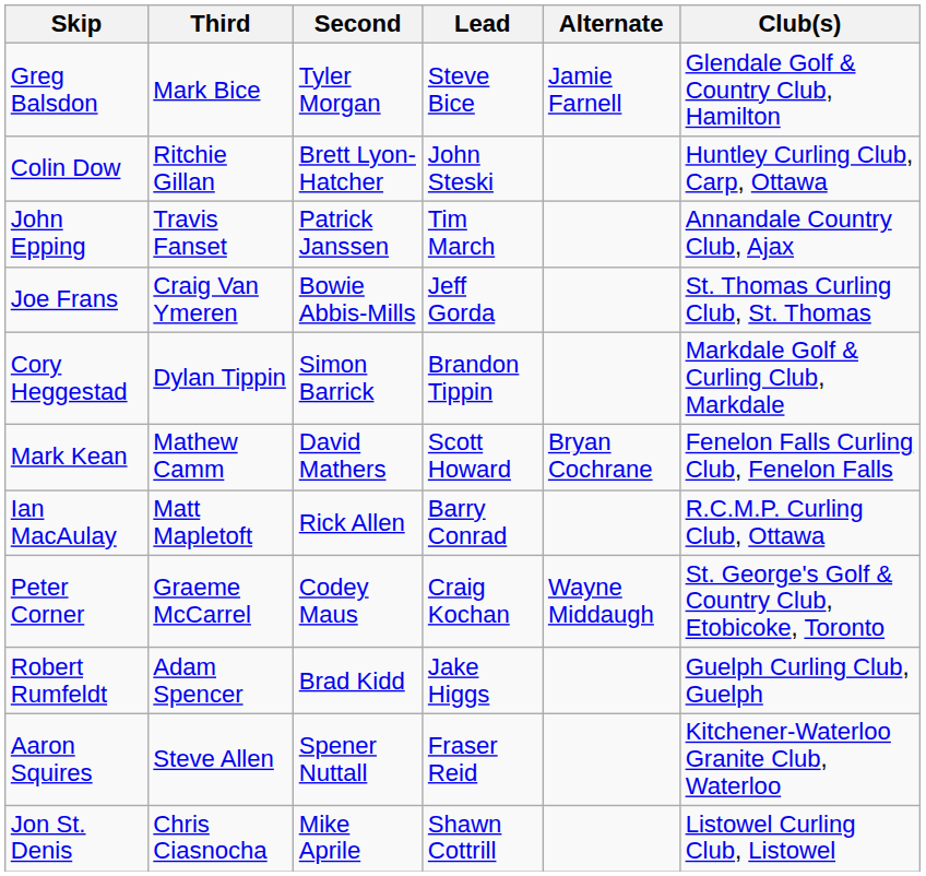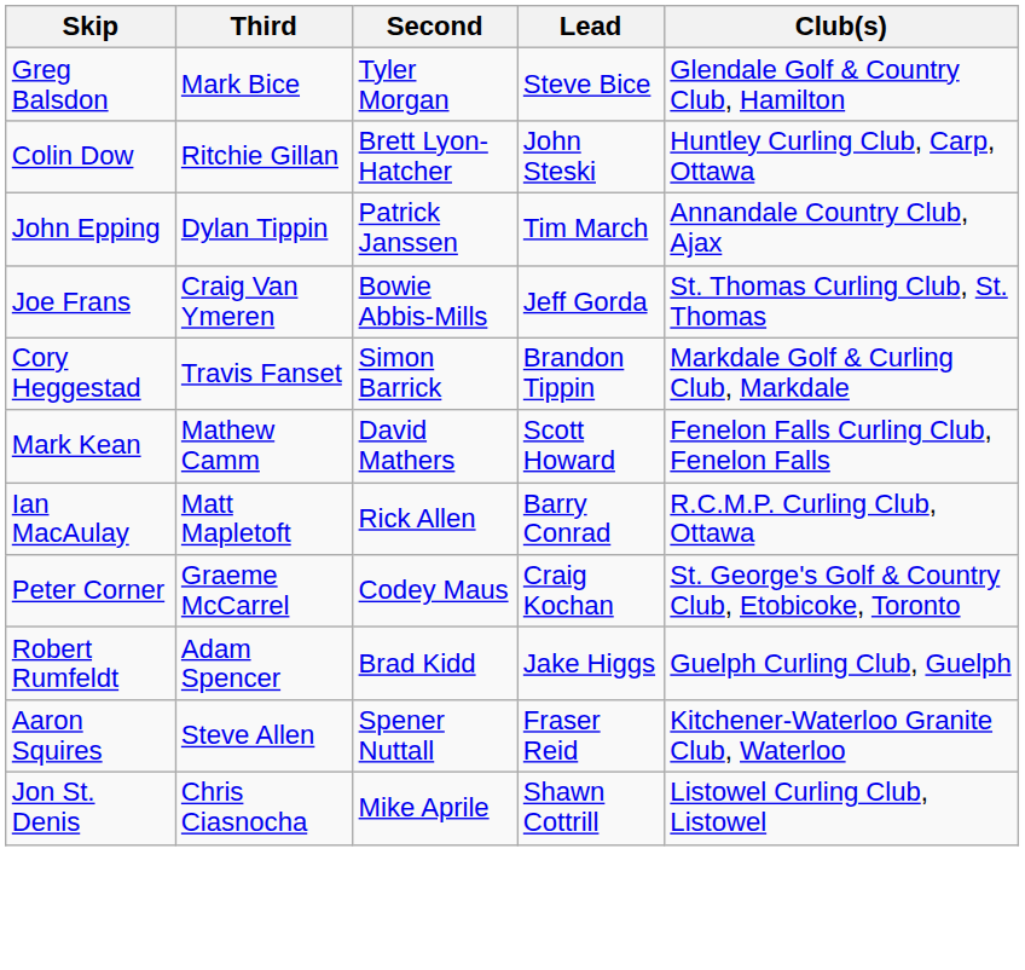- column: Alternate | Jamie Farnell | Bryan Cochrane | Wayne Middaugh
John Epping | Third: Travis Fanset -> Dylan Tippin
Cory Heggestad | Third: Dylan Tippin -> Travis Fanset
